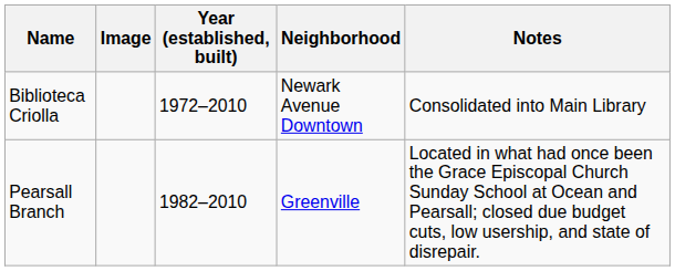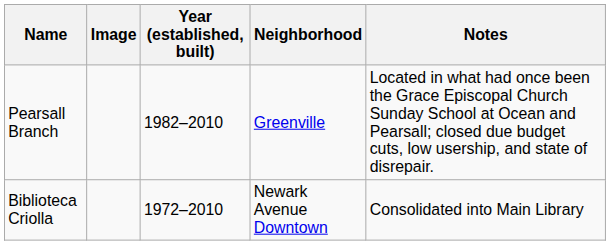rows swapped: Biblioteca Criolla <-> Pearsall Branch
